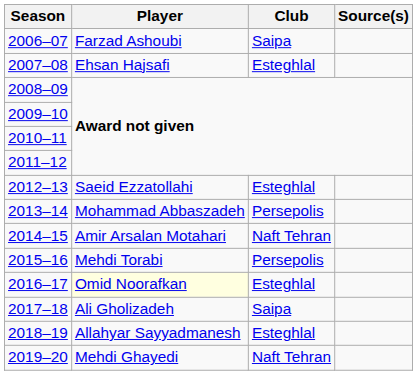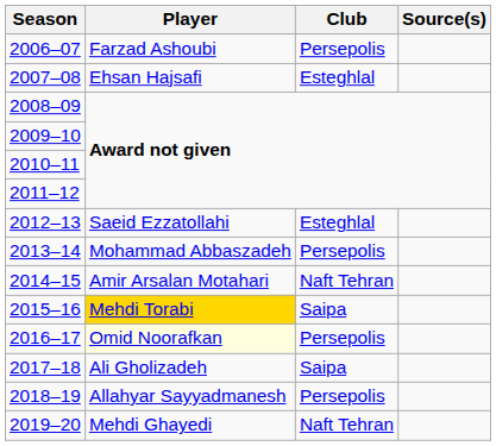2006–07 | Club: Saipa -> Persepolis
2015–16 | Player: no background -> gold background
2015–16 | Club: Persepolis -> Saipa
2016–17 | Club: Esteghlal -> Persepolis
2018–19 | Club: Esteghlal -> Persepolis
